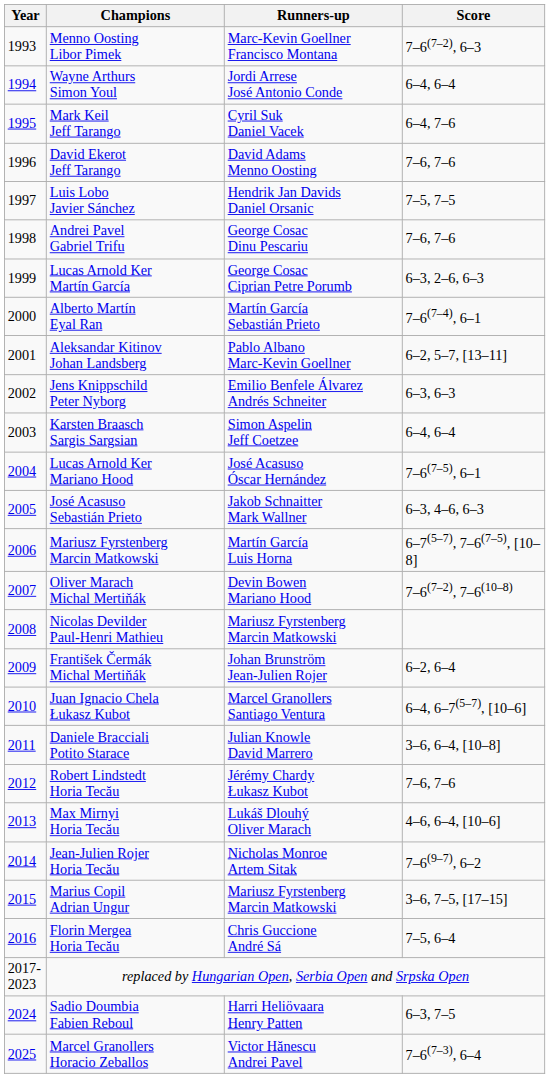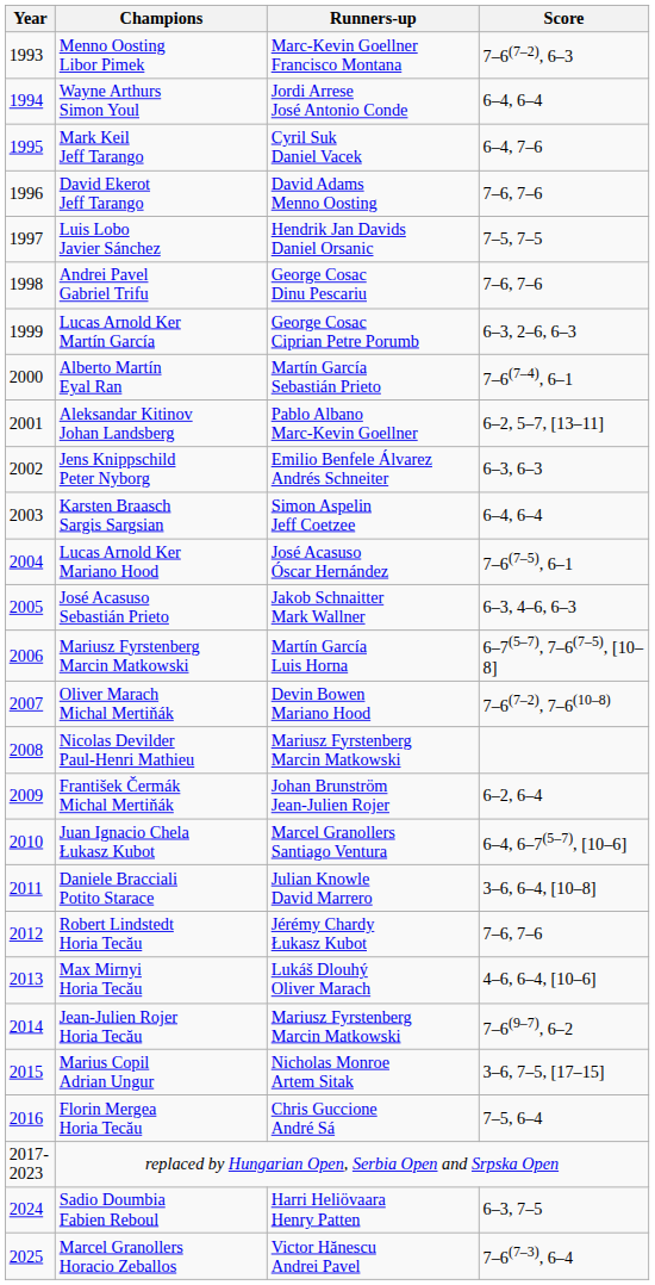Jean-Julien Rojer Horia Tecău | Runners-up: Nicholas Monroe Artem Sitak -> Mariusz Fyrstenberg Marcin Matkowski
Marius Copil Adrian Ungur | Runners-up: Mariusz Fyrstenberg Marcin Matkowski -> Nicholas Monroe Artem Sitak
